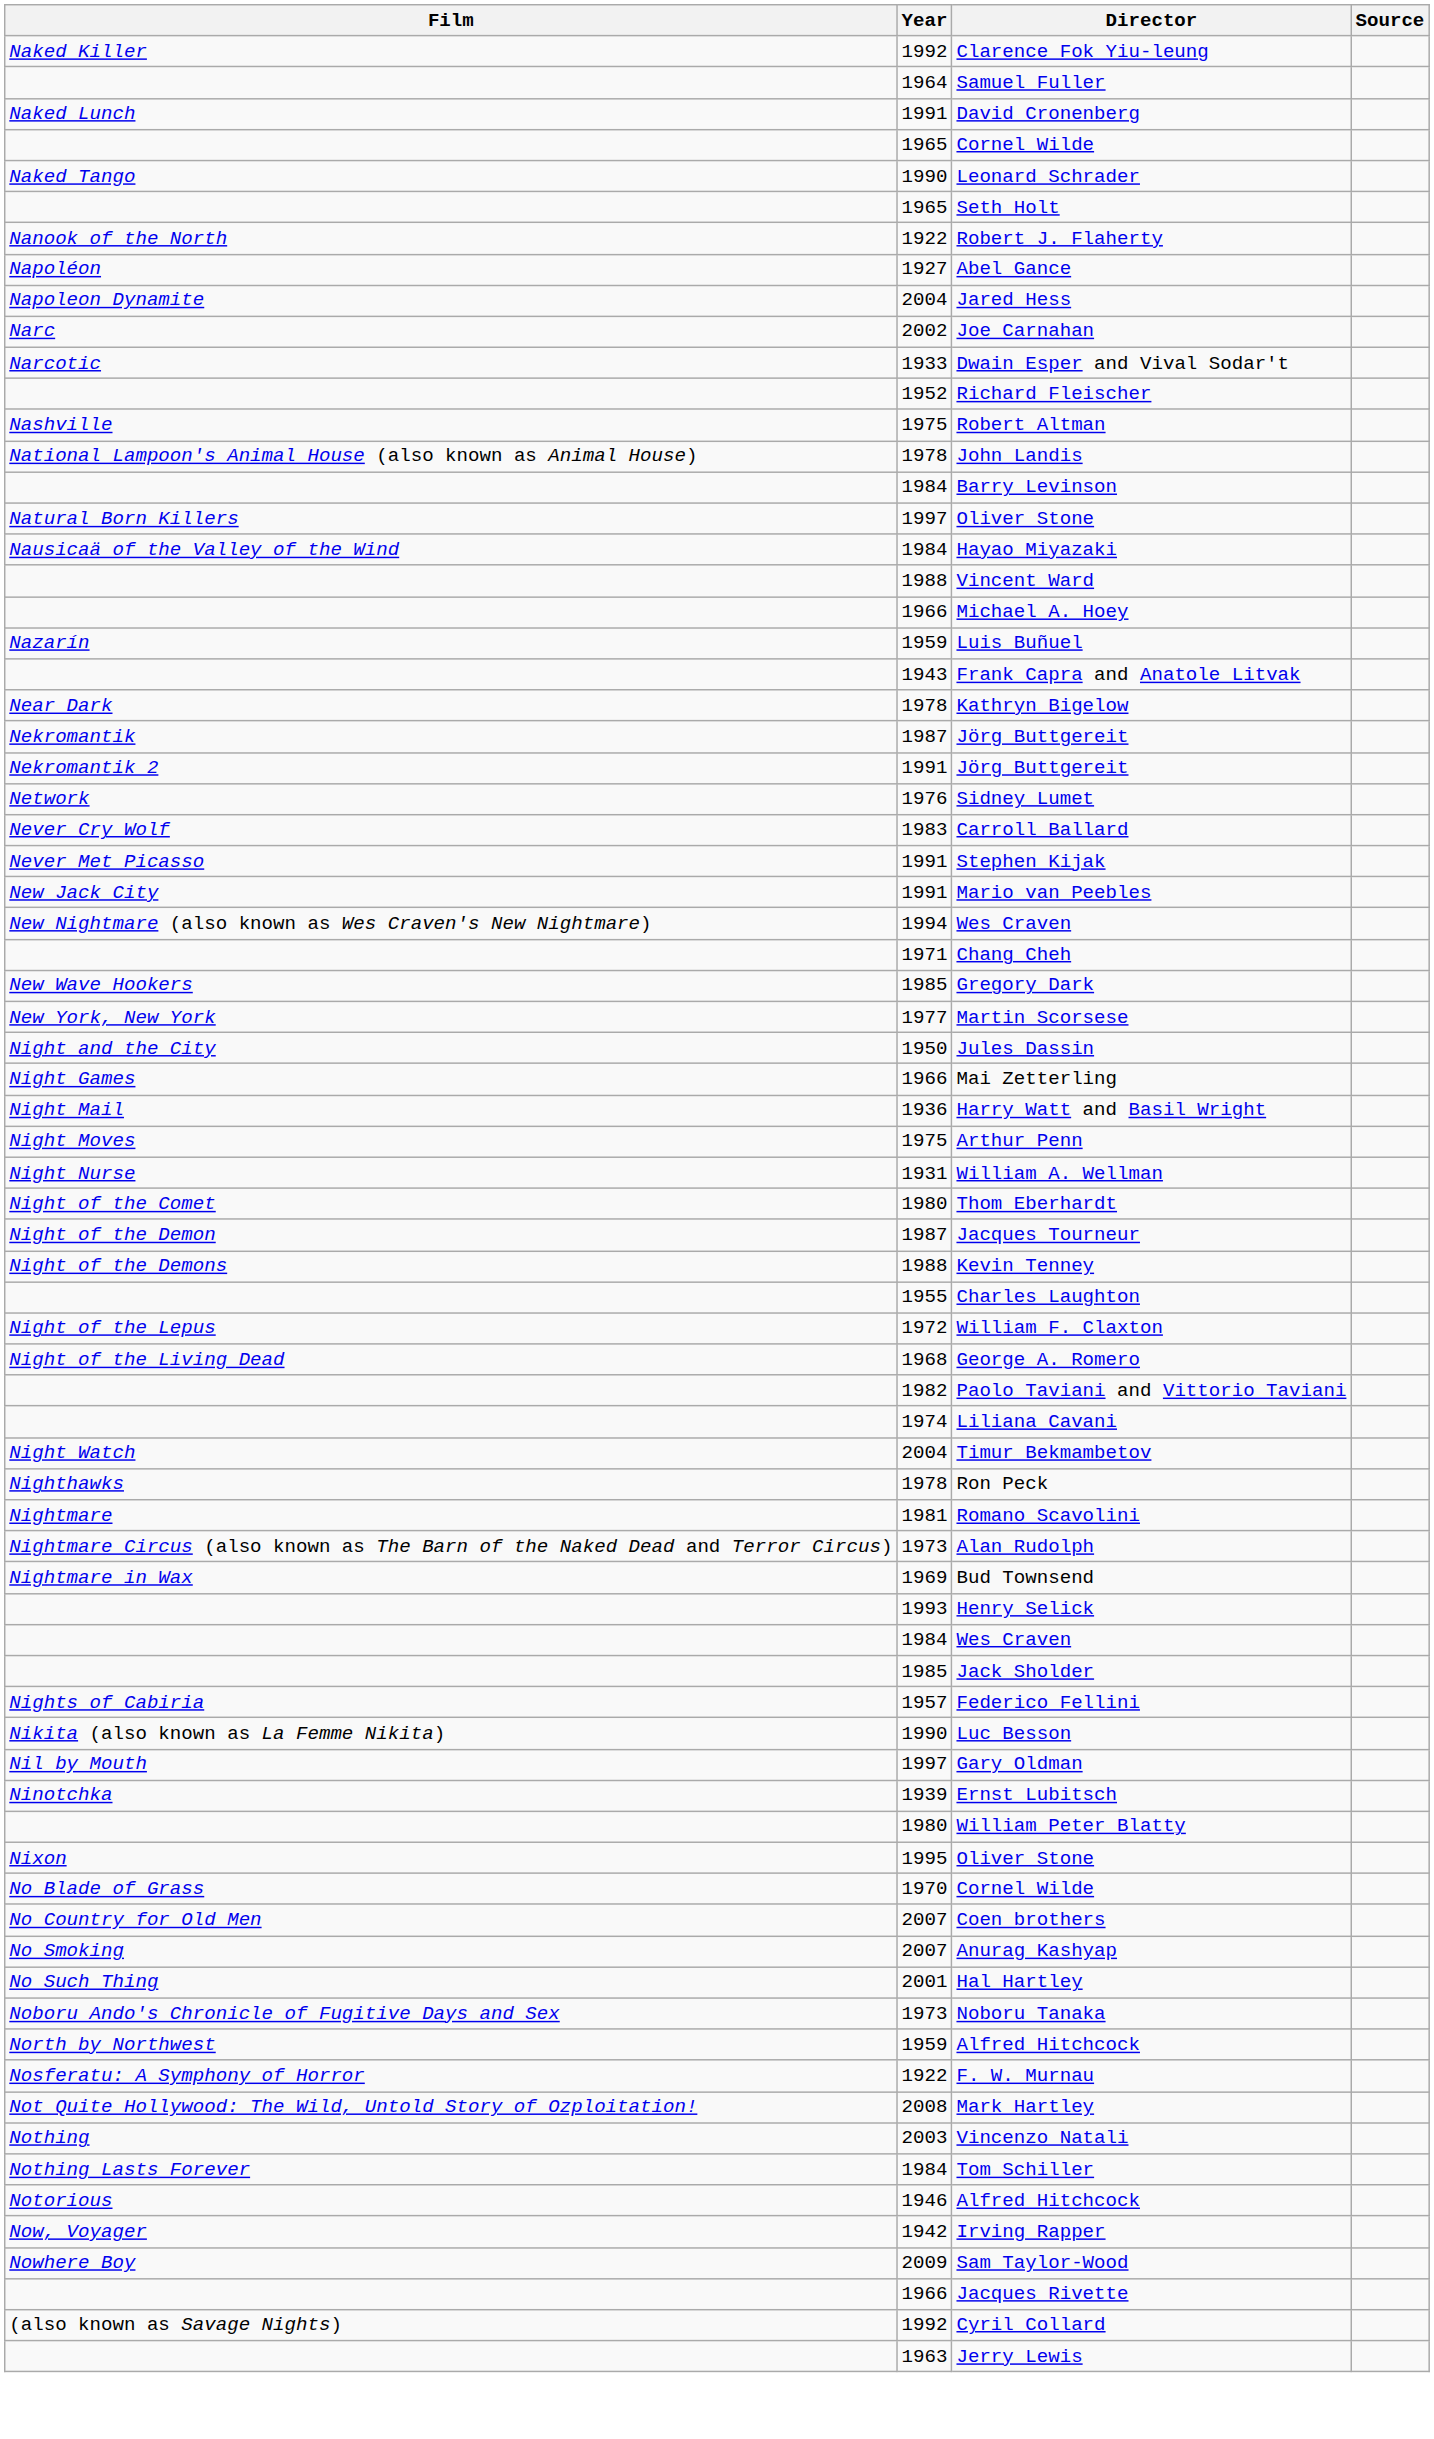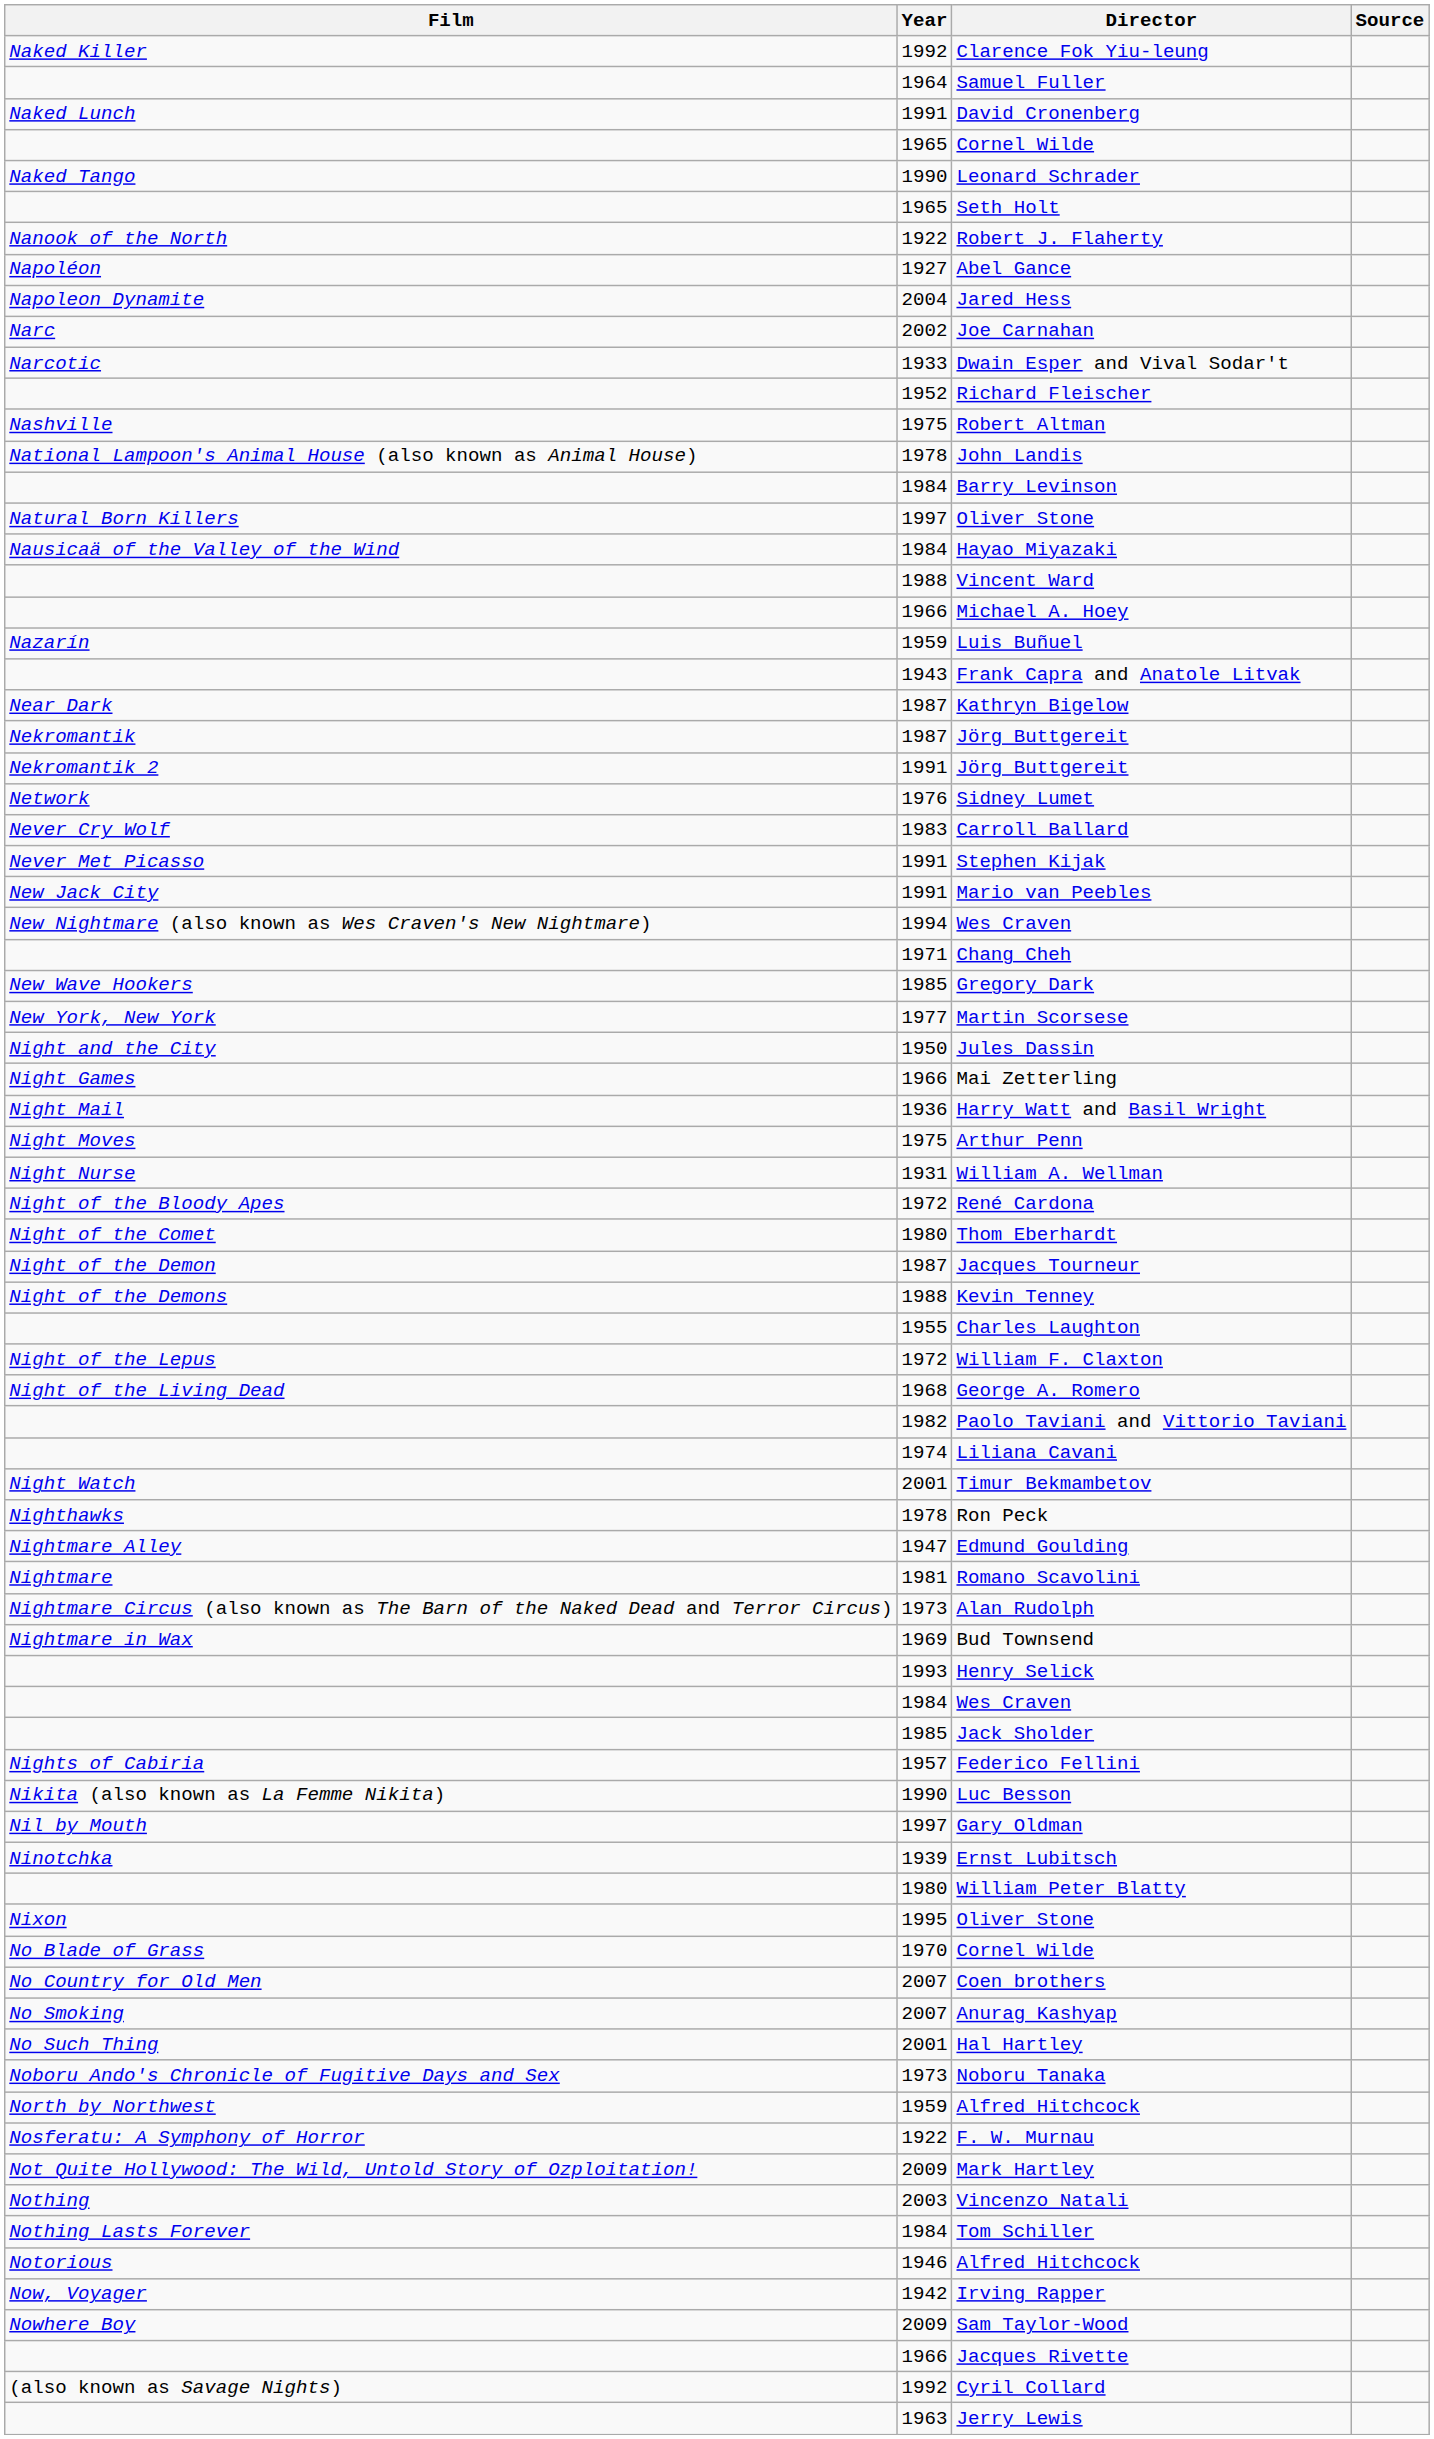Kathryn Bigelow | Year: 1978 -> 1987
+ row: Night of the Bloody Apes | 1972 | René Cardona
Timur Bekmambetov | Year: 2004 -> 2001
+ row: Nightmare Alley | 1947 | Edmund Goulding
Mark Hartley | Year: 2008 -> 2009
